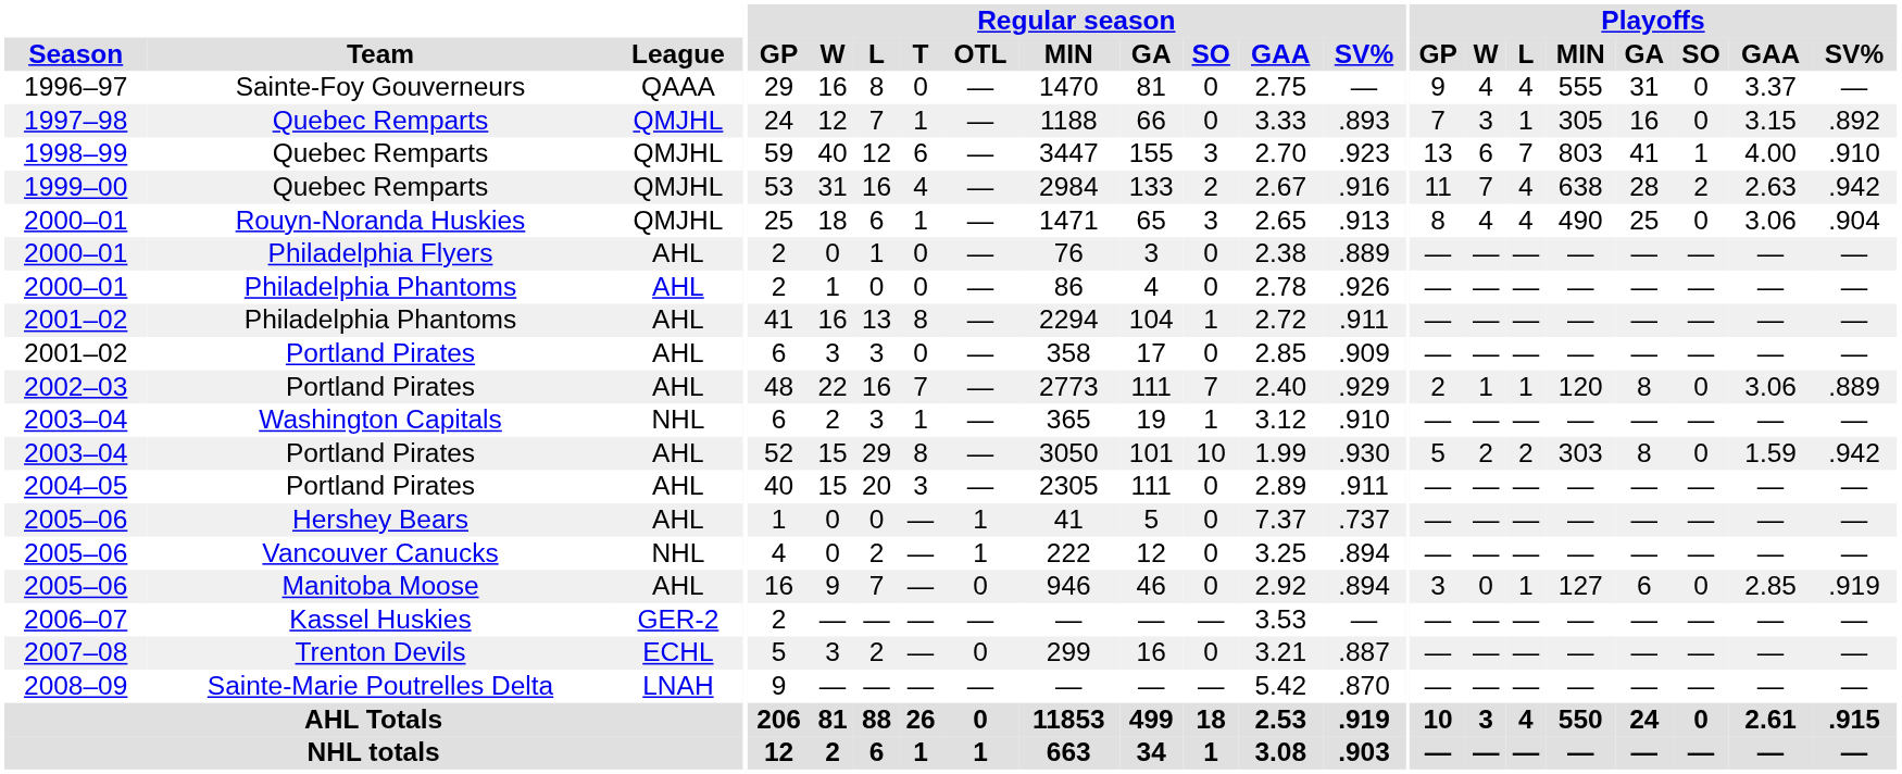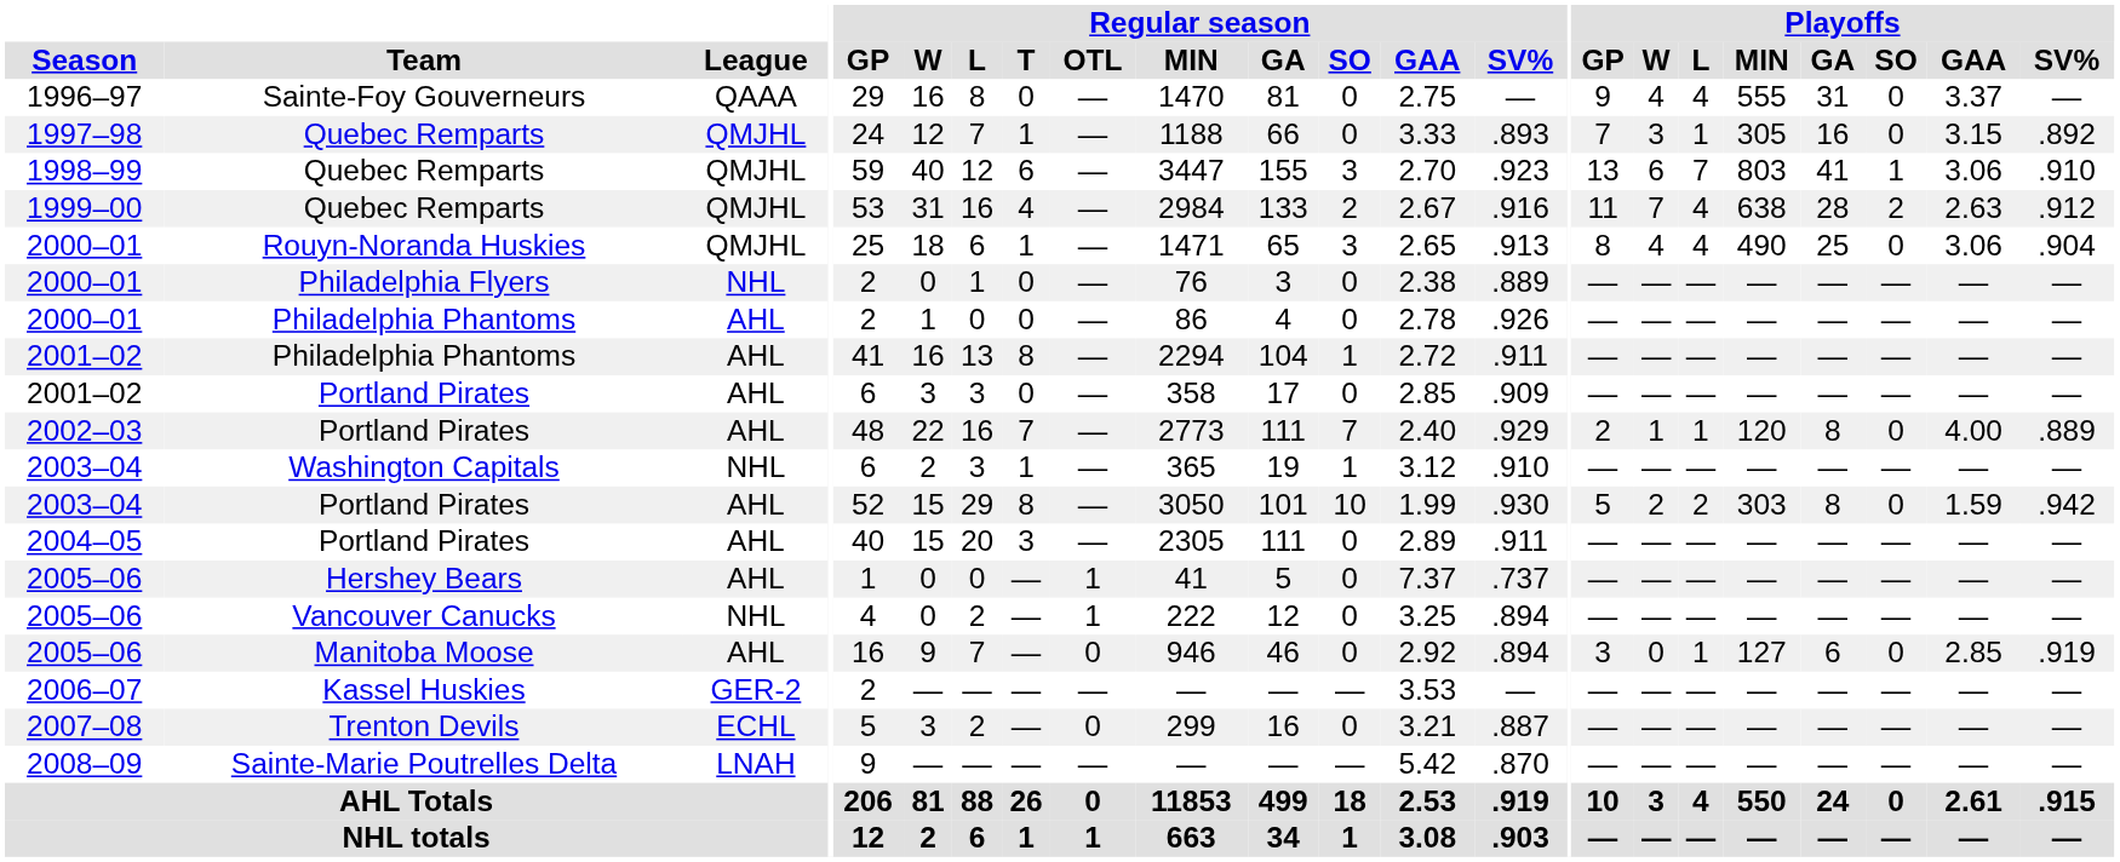1998–99 | Playoffs / GAA: 4.00 -> 3.06
1999–00 | Playoffs / SV%: .942 -> .912
2000–01 / Philadelphia Flyers | League: AHL -> NHL
2002–03 | Playoffs / GAA: 3.06 -> 4.00
